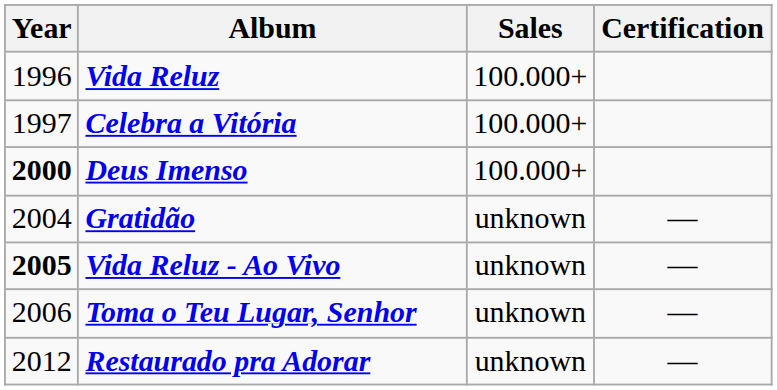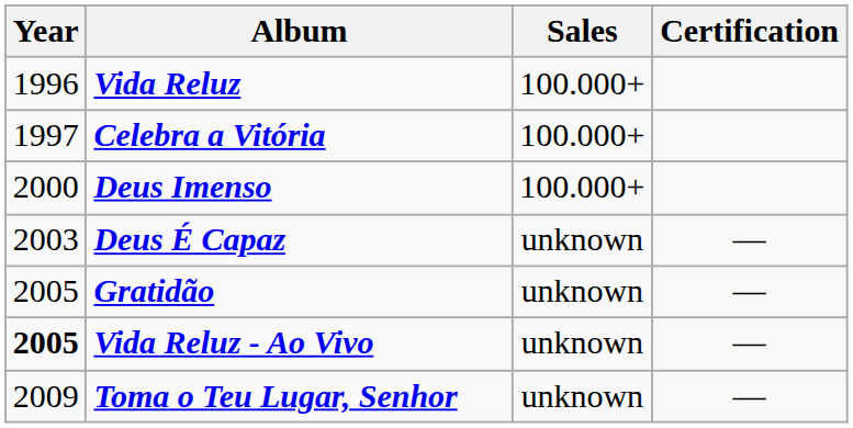Deus Imenso | Year: bold -> normal
+ row: 2003 | Deus É Capaz | unknown | —
Gratidão | Year: 2004 -> 2005
Toma o Teu Lugar, Senhor | Year: 2006 -> 2009
- row: 2012 | Restaurado pra Adorar | unknown | —
